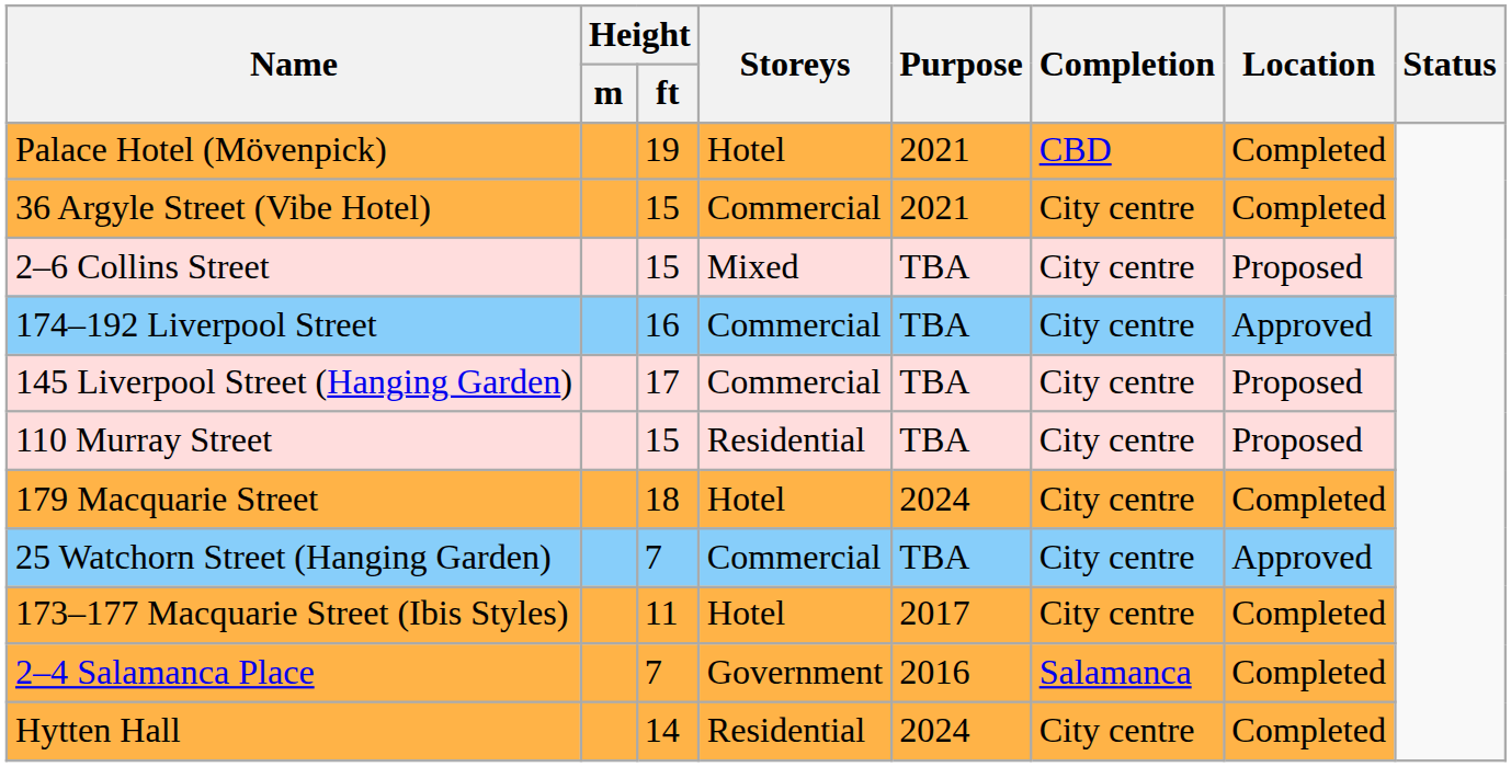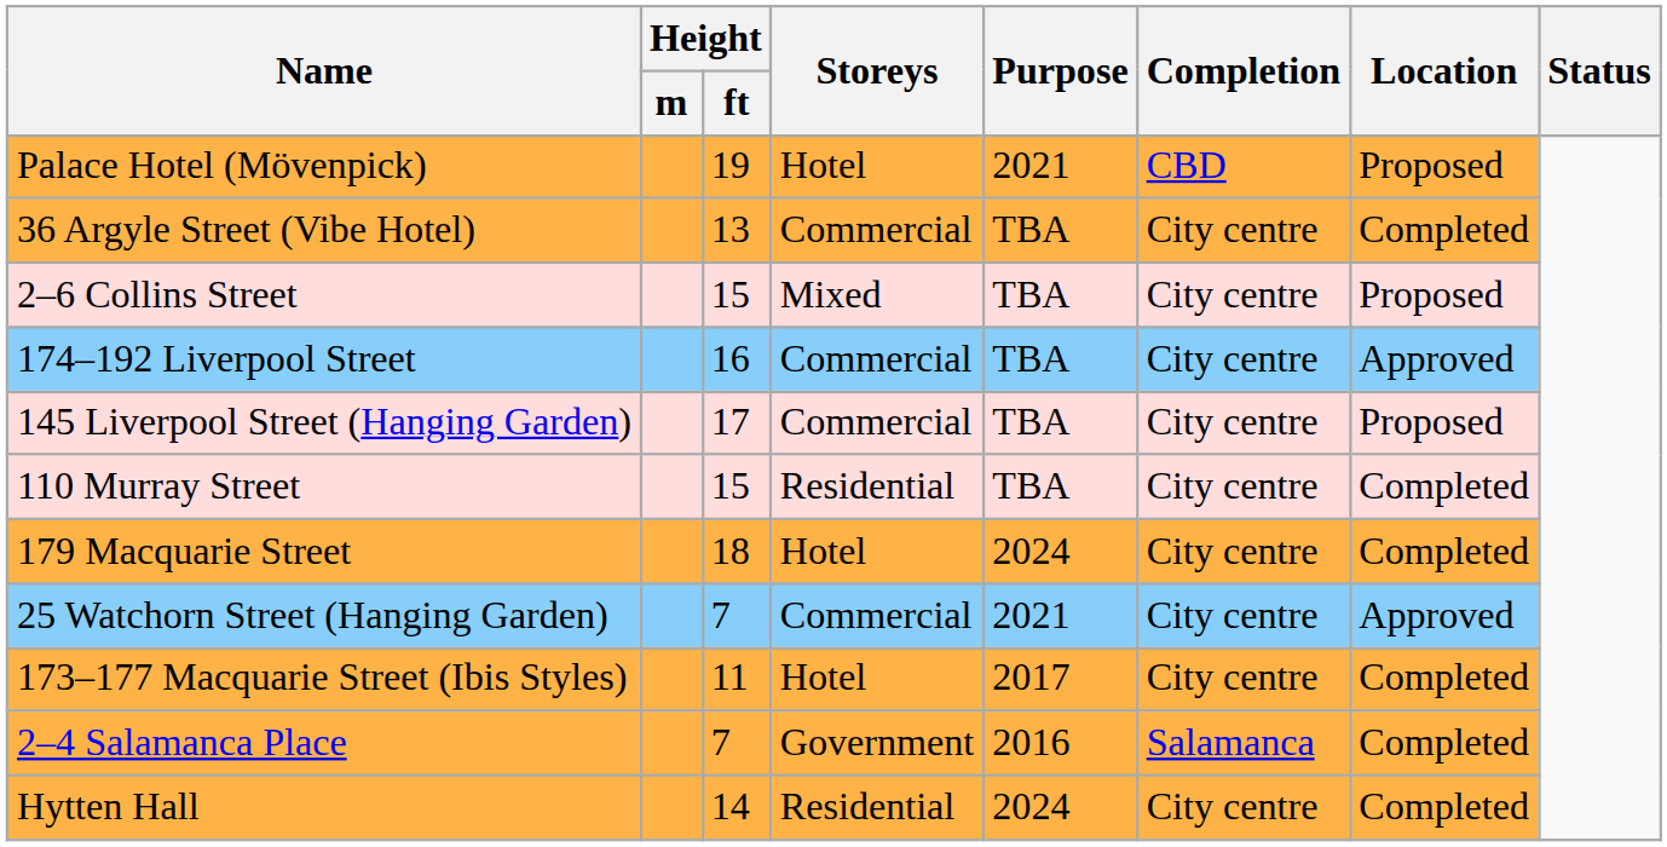Palace Hotel (Mövenpick) | Location: Completed -> Proposed
36 Argyle Street (Vibe Hotel) | Height / ft: 15 -> 13
36 Argyle Street (Vibe Hotel) | Purpose: 2021 -> TBA
110 Murray Street | Location: Proposed -> Completed
25 Watchorn Street (Hanging Garden) | Purpose: TBA -> 2021
